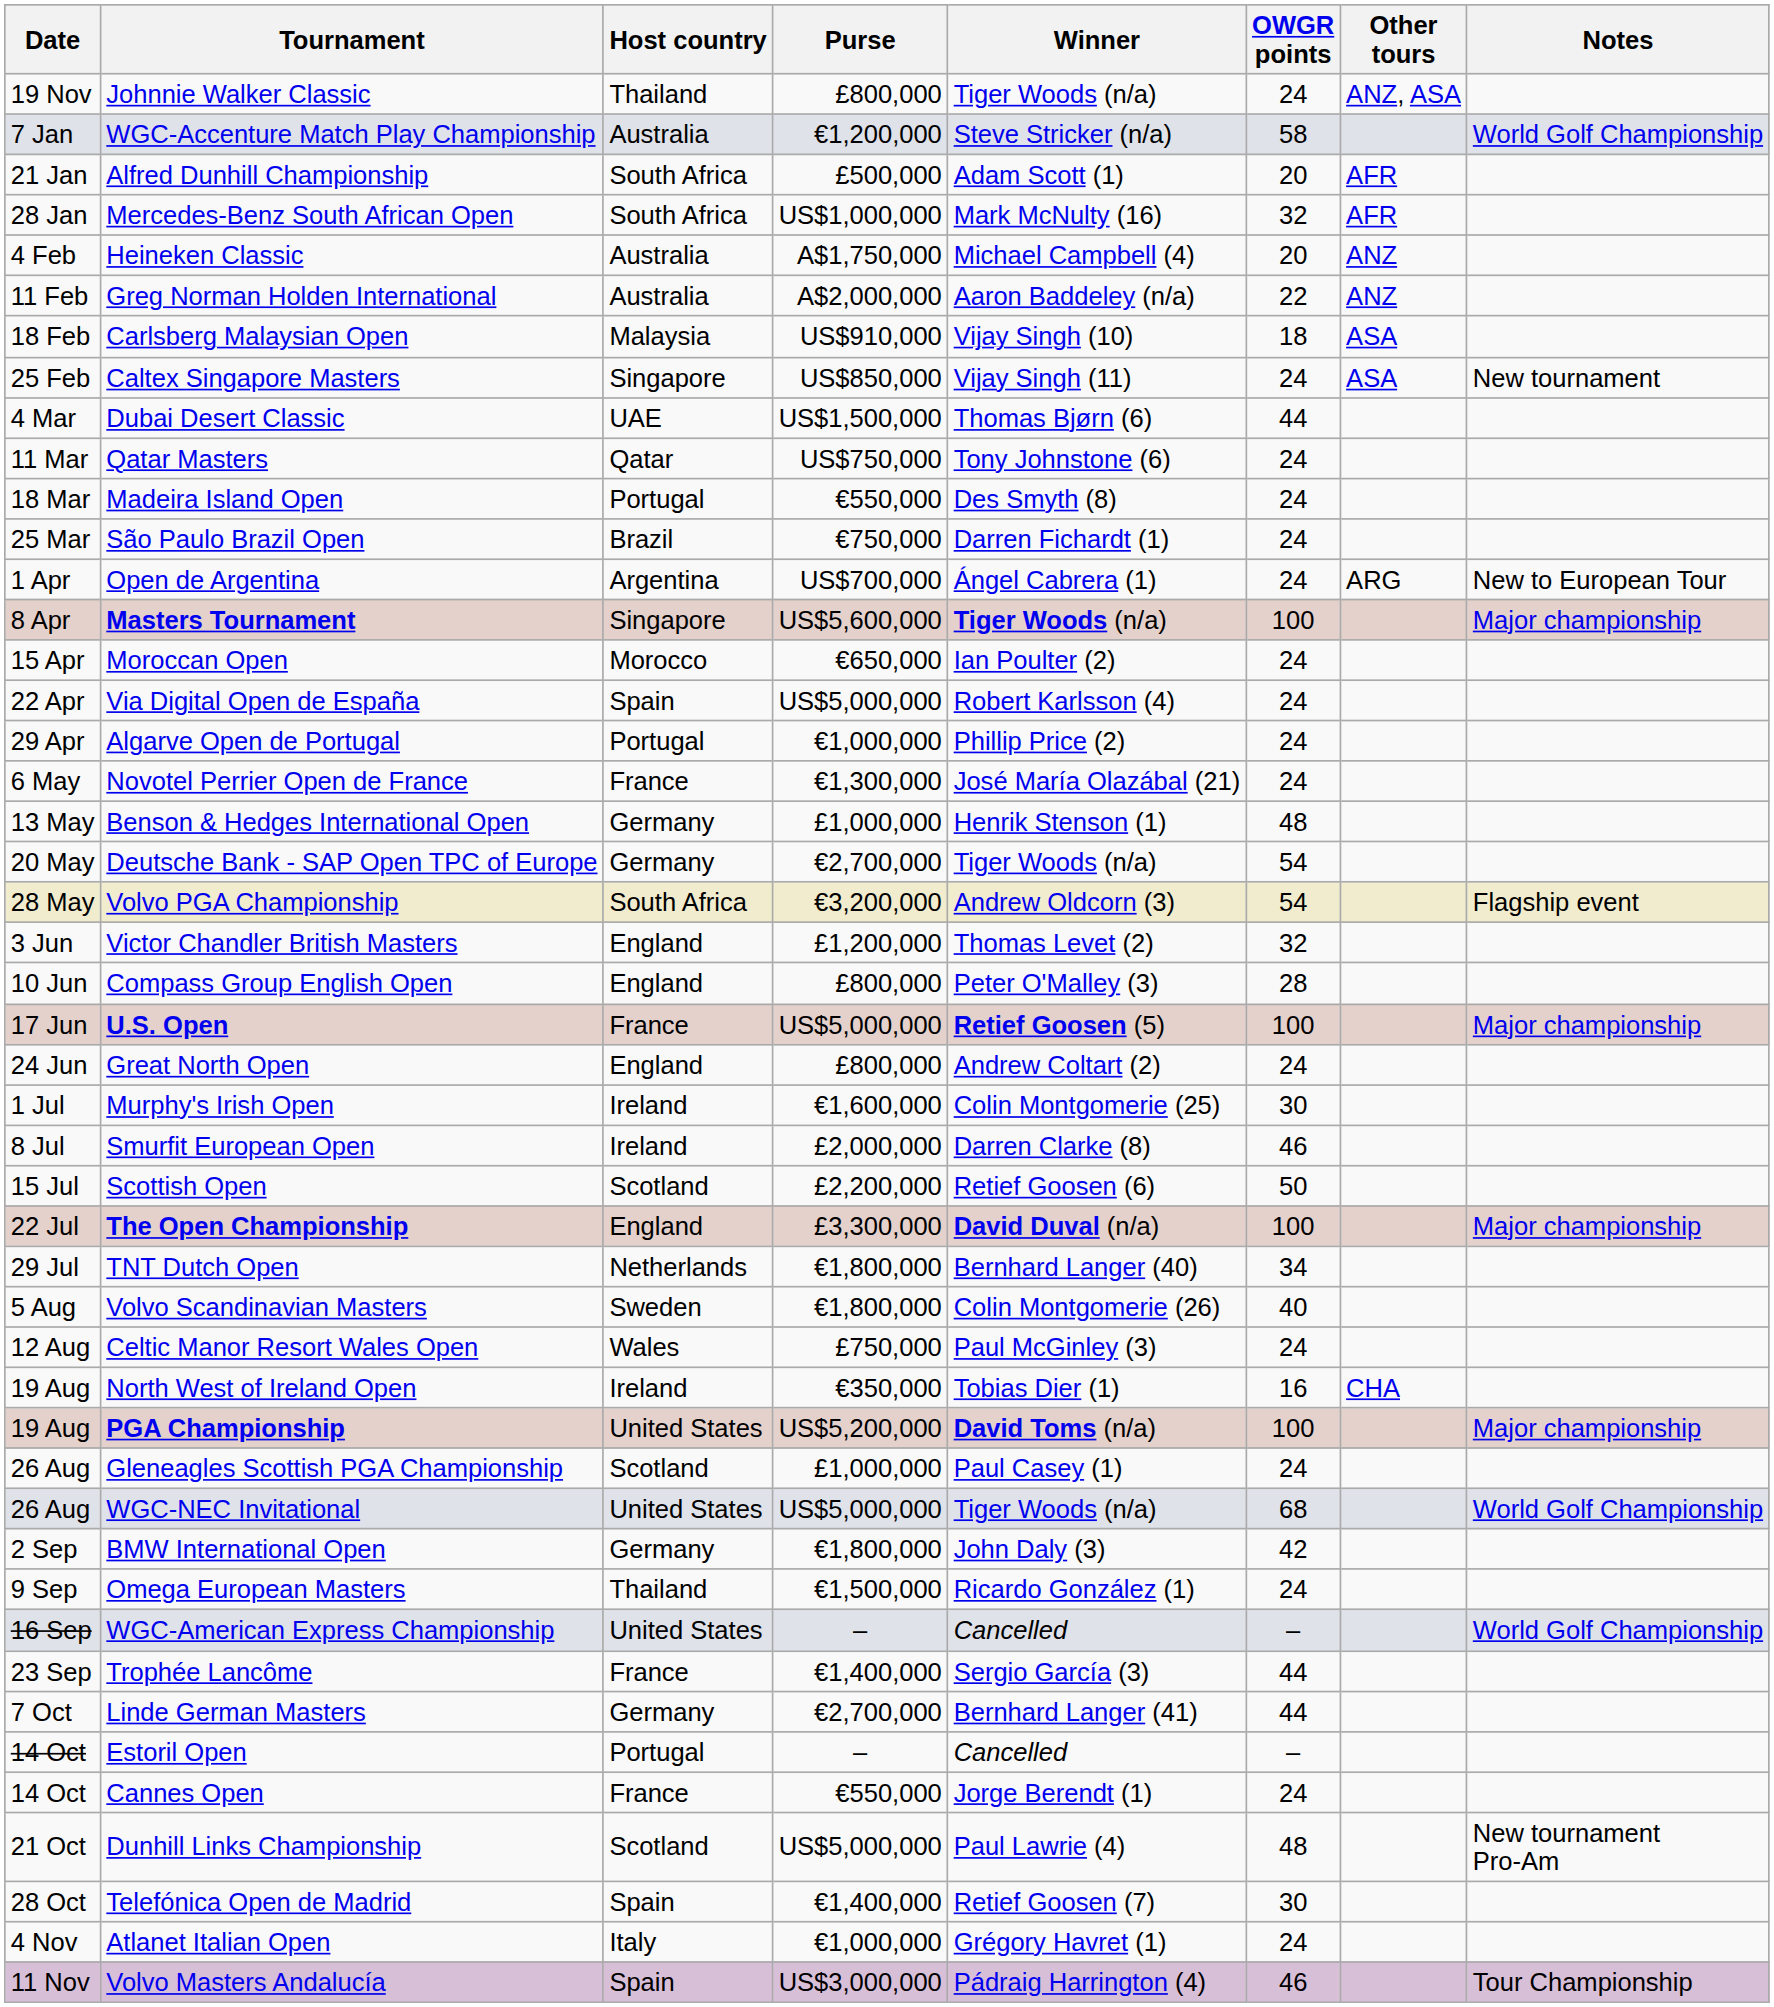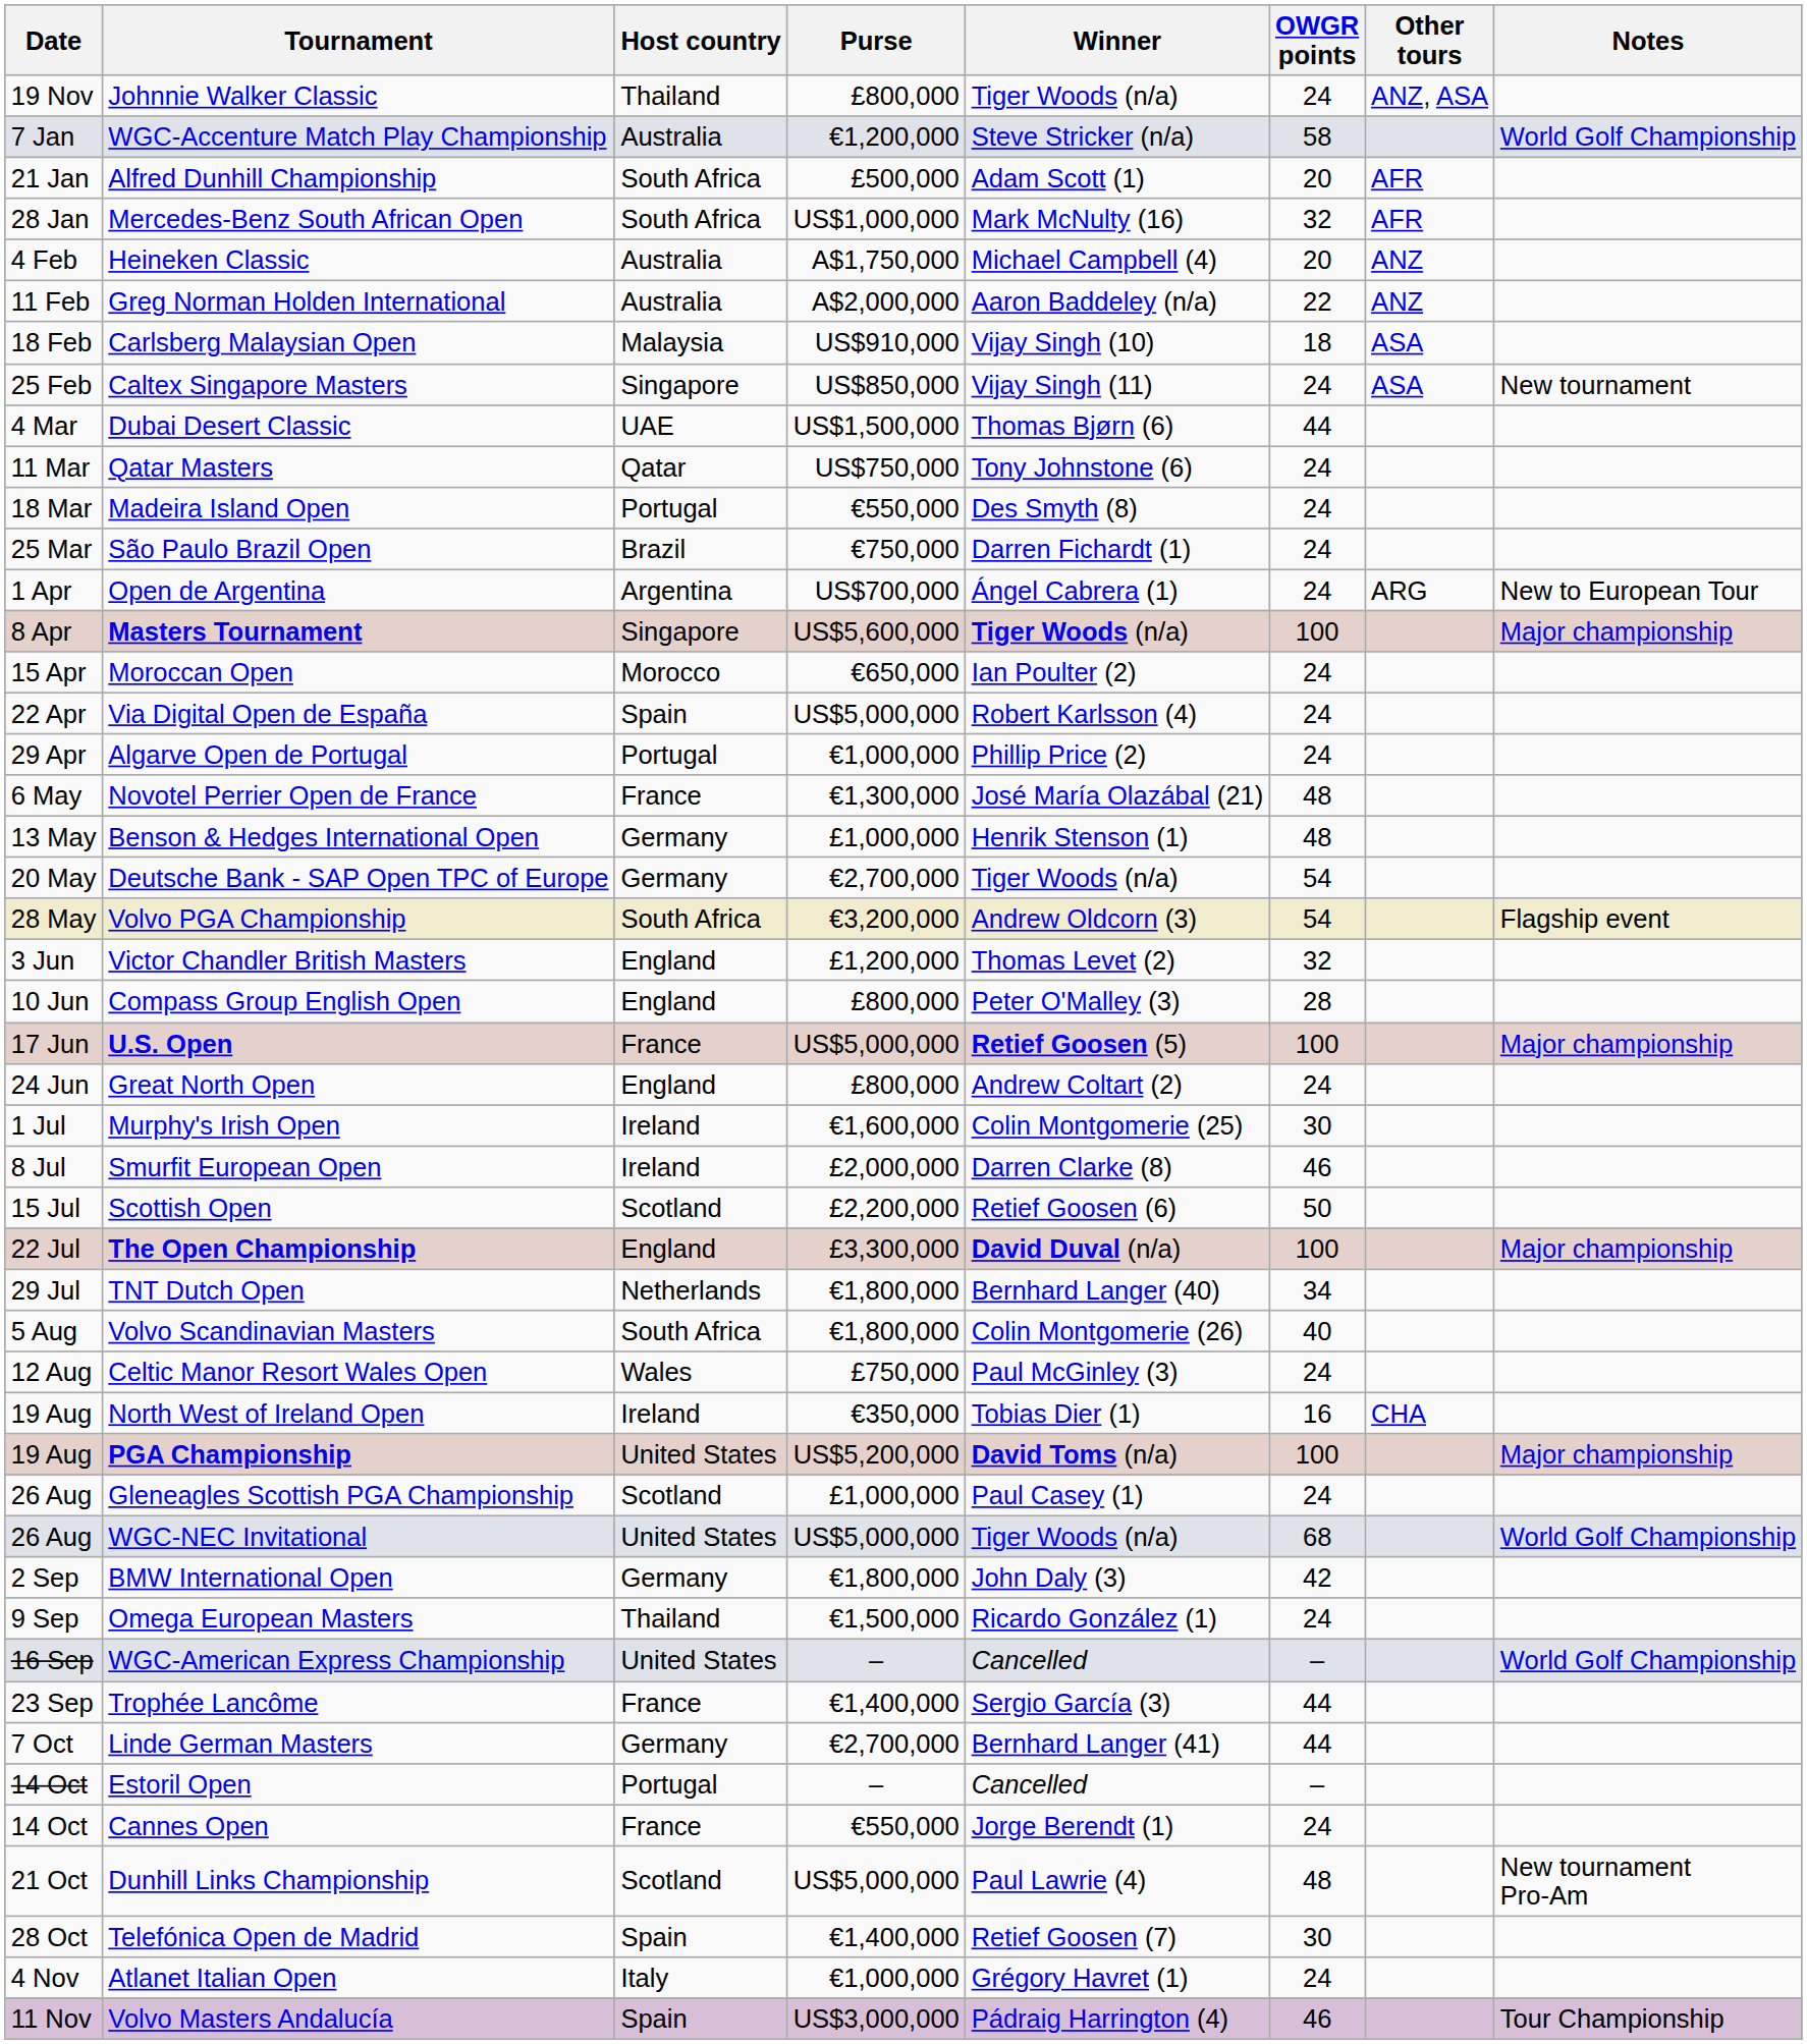Novotel Perrier Open de France | OWGR points: 24 -> 48
Volvo Scandinavian Masters | Host country: Sweden -> South Africa
